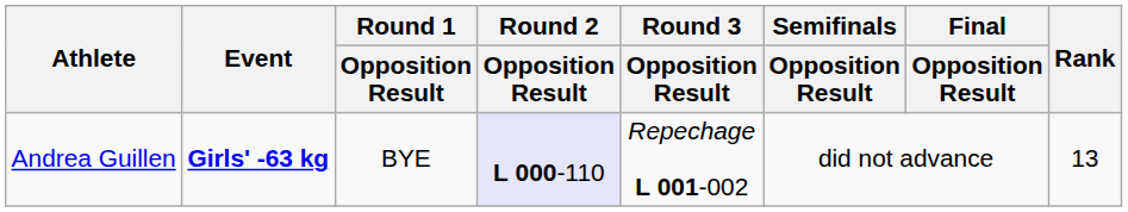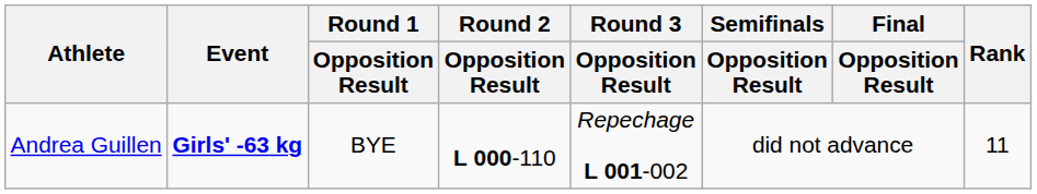Andrea Guillen | Round 2 / Opposition Result: lavender background -> no background
Andrea Guillen | Rank: 13 -> 11
